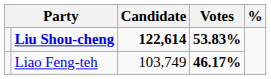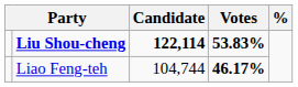Liu Shou-cheng | Candidate: 122,614 -> 122,114
Liao Feng-teh | Candidate: 103,749 -> 104,744
